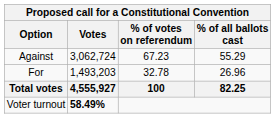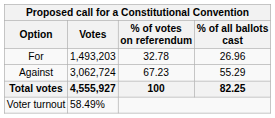rows swapped: For <-> Against
Voter turnout | Votes: bold -> normal
